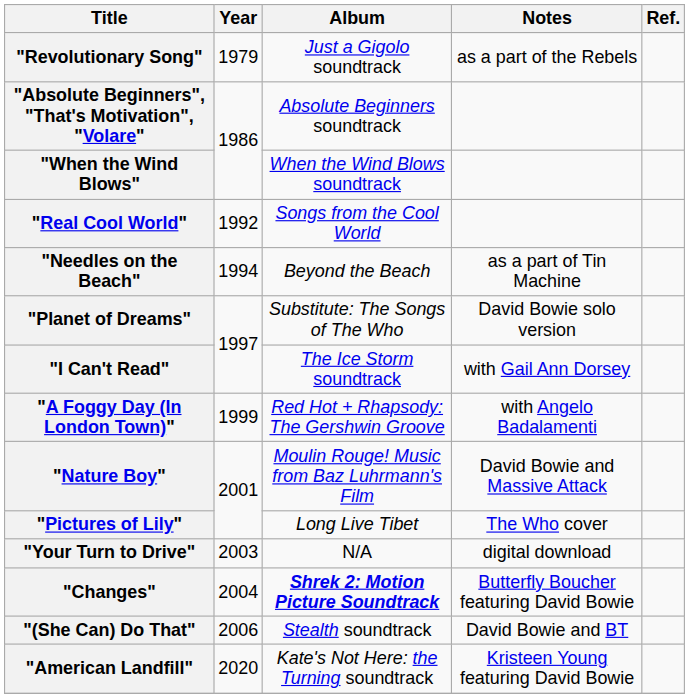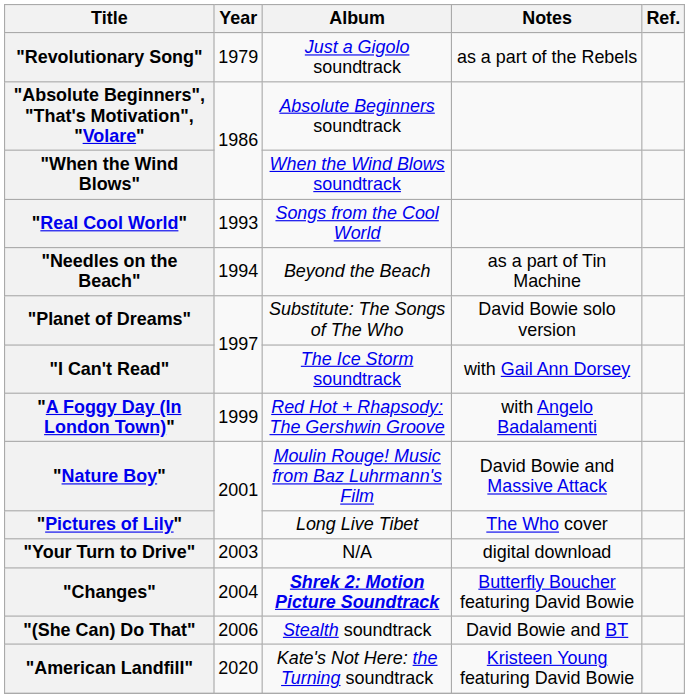"Real Cool World" | Year: 1992 -> 1993
